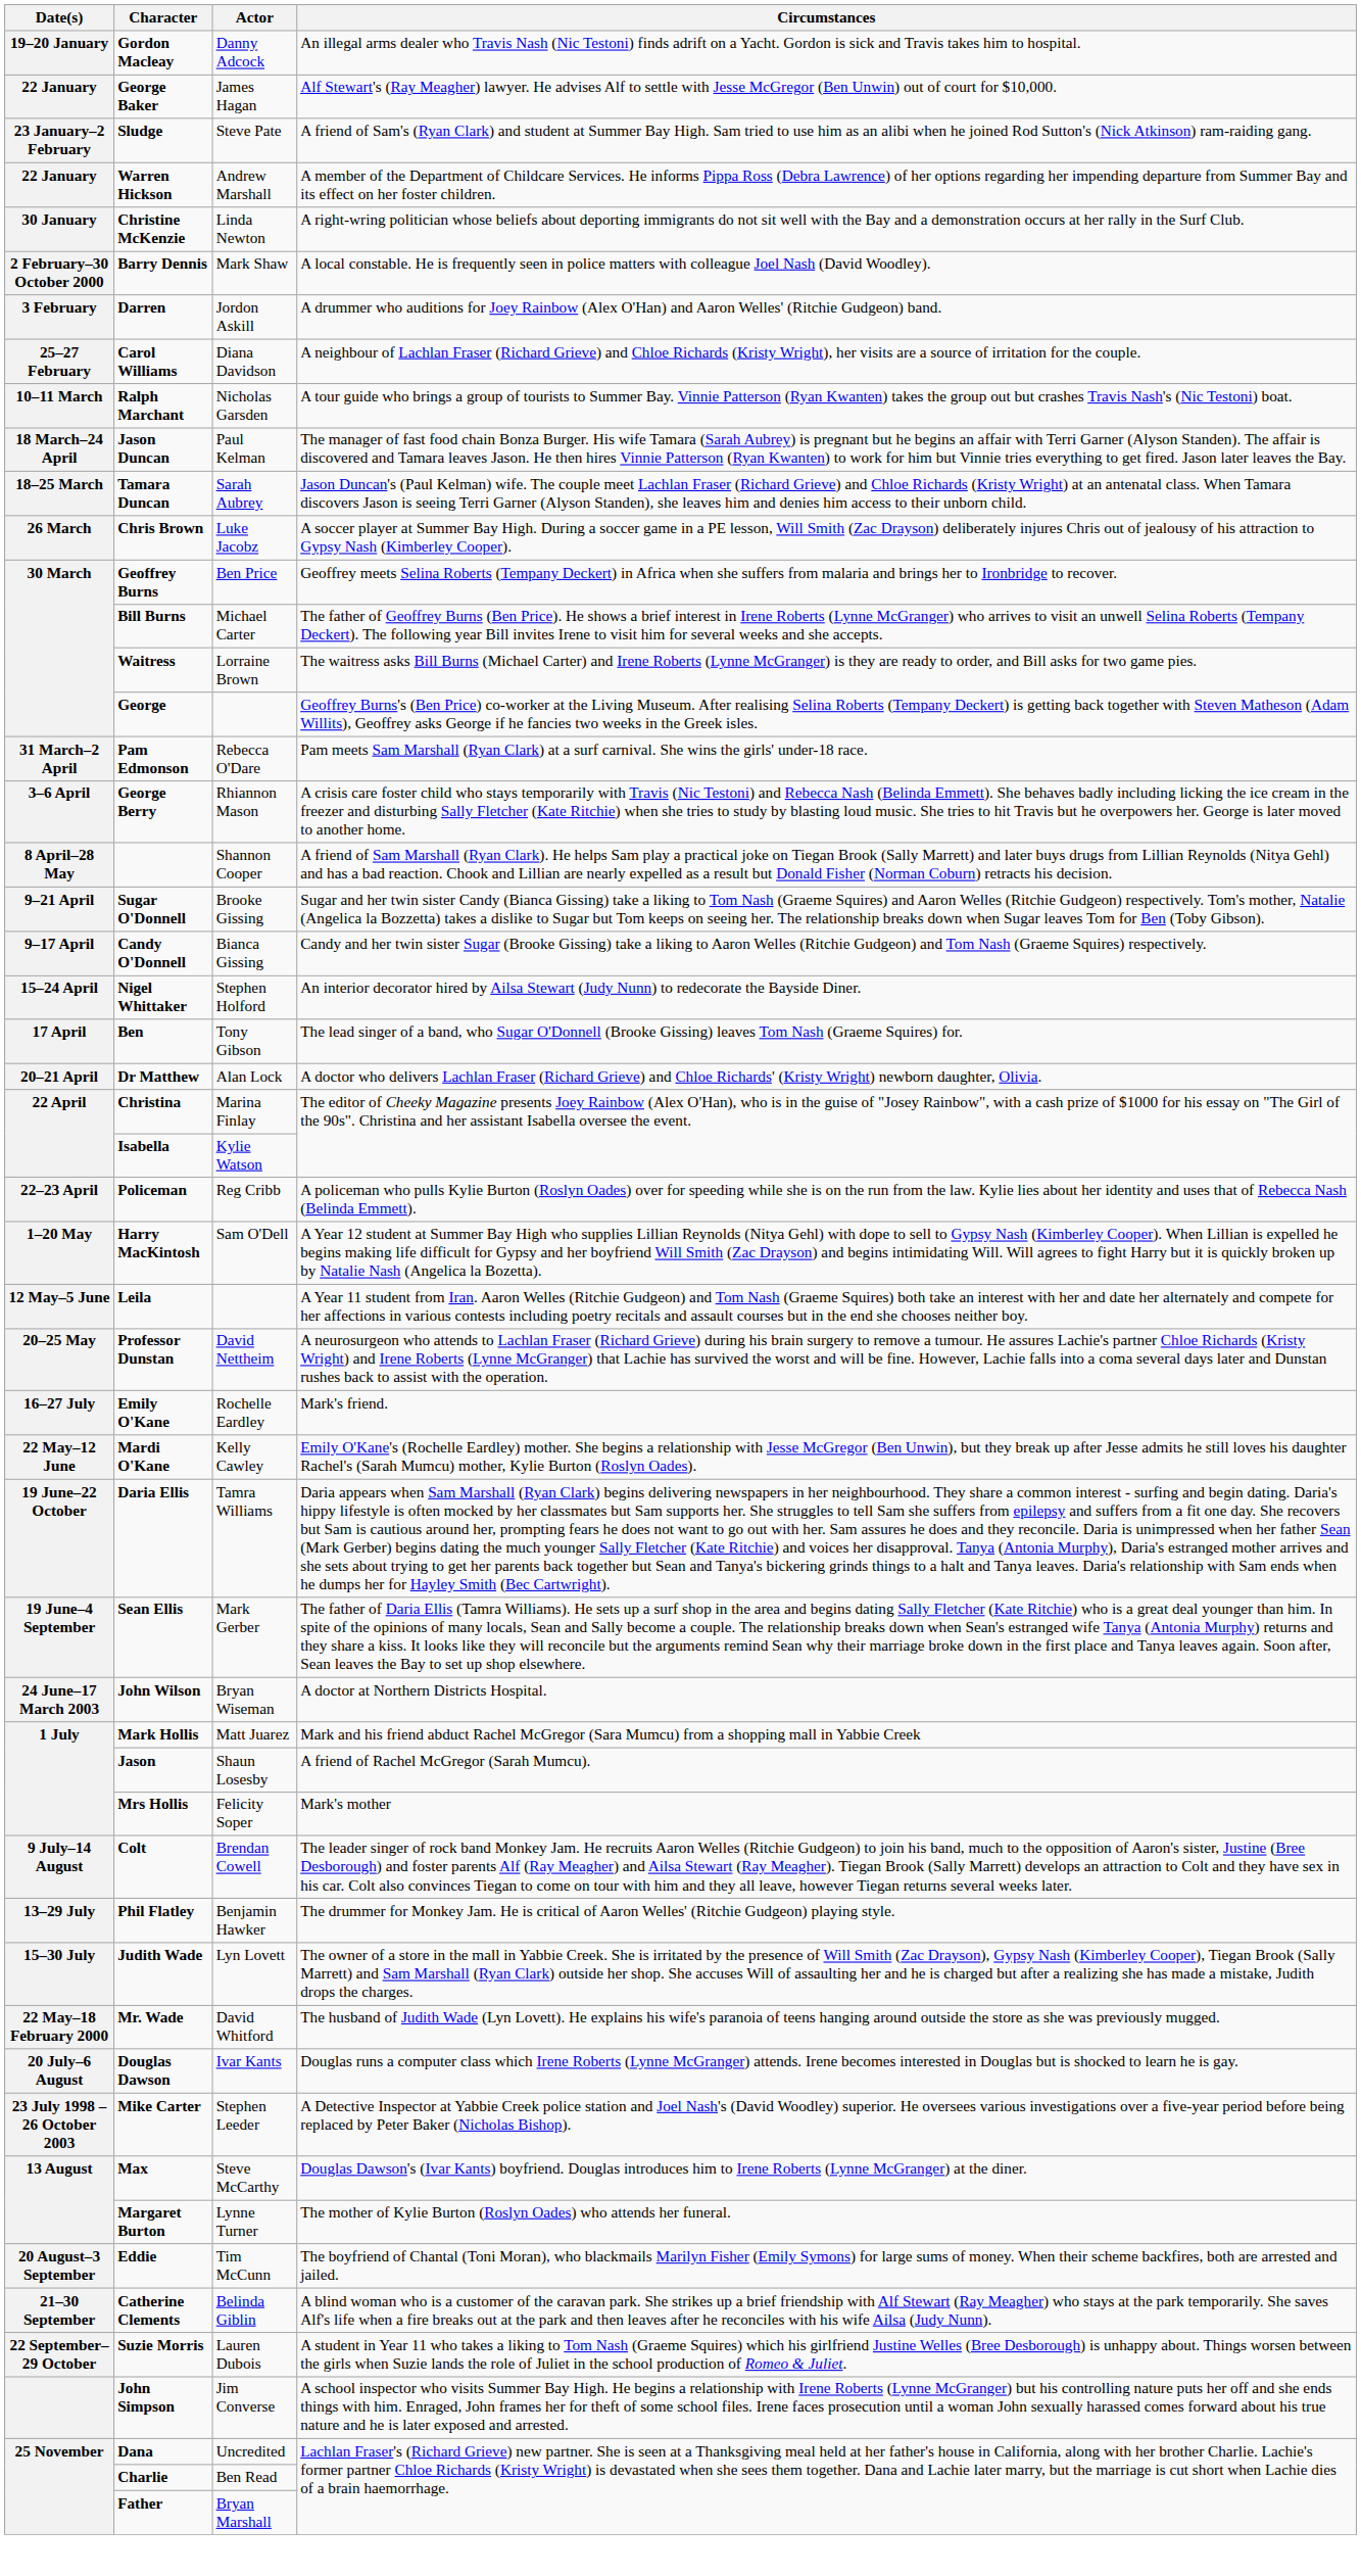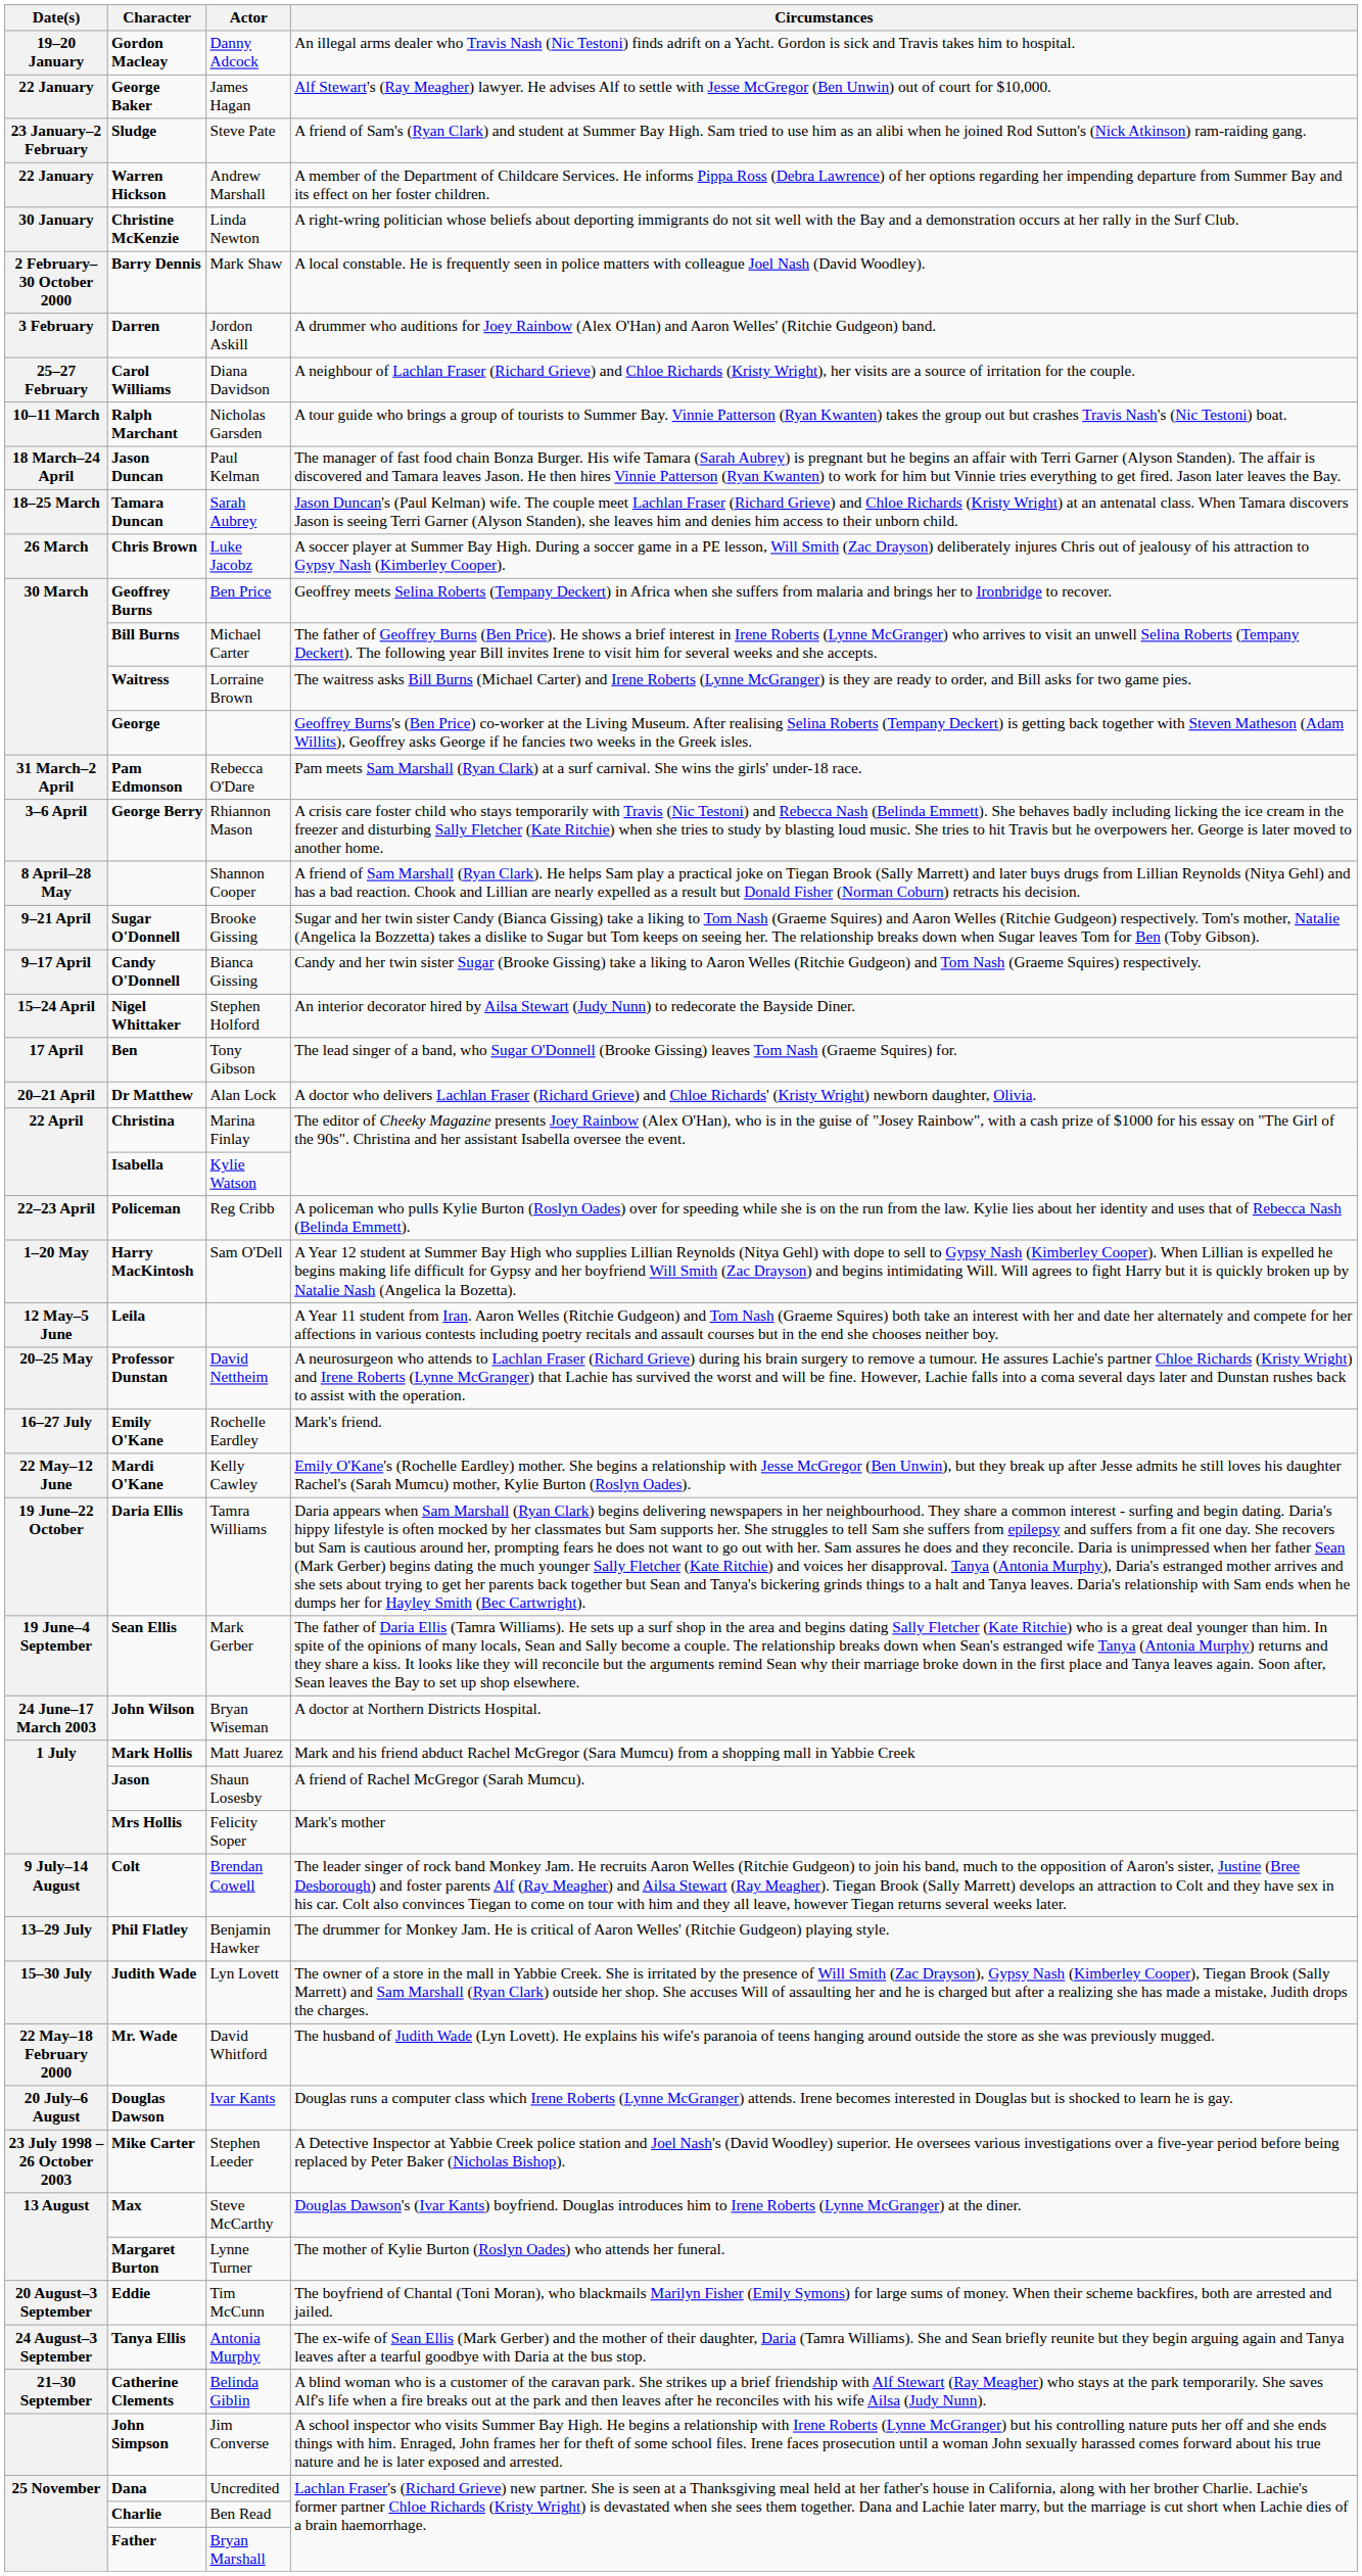+ row: 24 August–3 September | Tanya Ellis | Antonia Murphy | The ex-wife of Sean Ellis (Mark Gerber) and the mother of their daughter, Daria (Tamra Williams). She and Sean briefly reunite but they begin arguing again and Tanya leaves after a tearful goodbye with Daria at the bus stop.
- row: 22 September–29 October | Suzie Morris | Lauren Dubois | A student in Year 11 who takes a liking to Tom Nash (Graeme Squires) which his girlfriend Justine Welles (Bree Desborough) is unhappy about. Things worsen between the girls when Suzie lands the role of Juliet in the school production of Romeo & Juliet.
